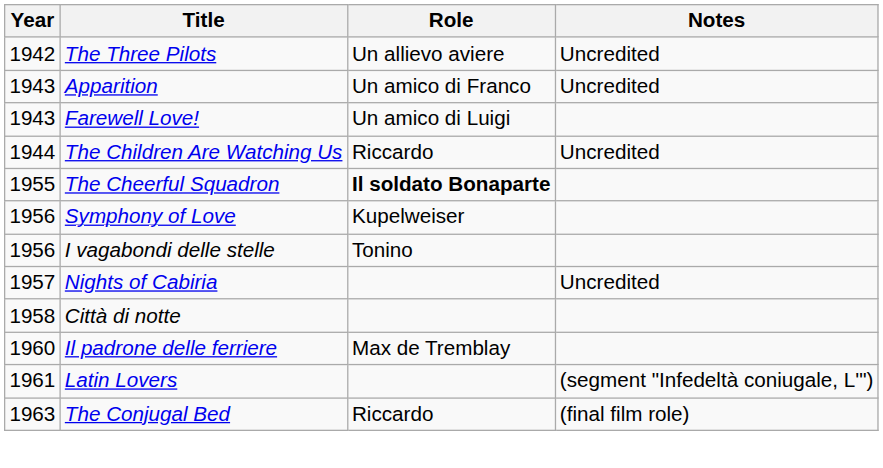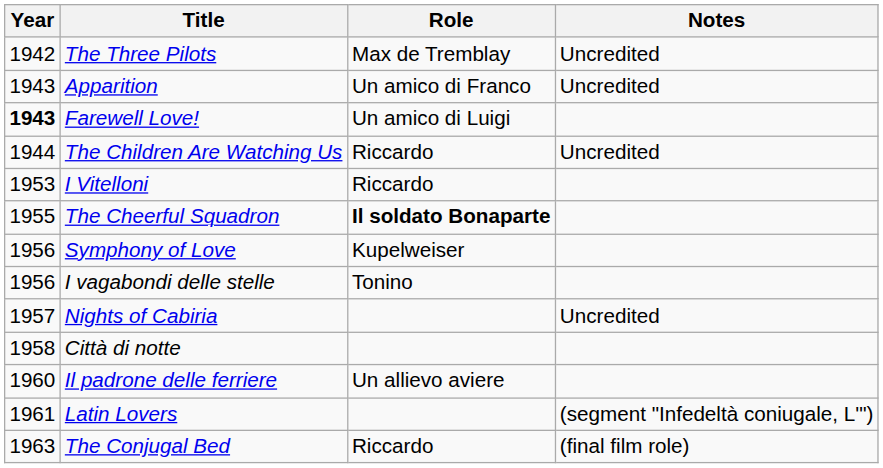The Three Pilots | Role: Un allievo aviere -> Max de Tremblay
Farewell Love! | Year: normal -> bold
+ row: 1953 | I Vitelloni | Riccardo
Il padrone delle ferriere | Role: Max de Tremblay -> Un allievo aviere
